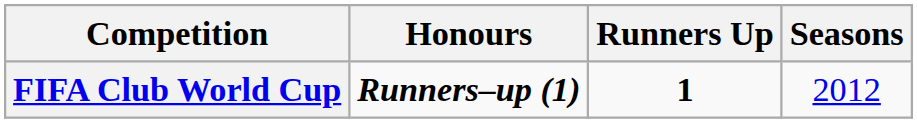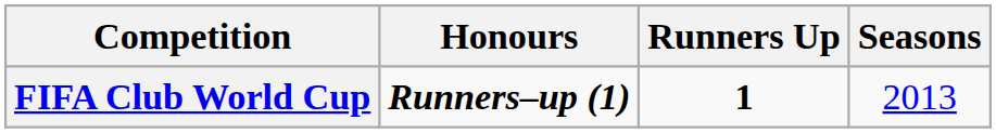FIFA Club World Cup | Seasons: 2012 -> 2013
